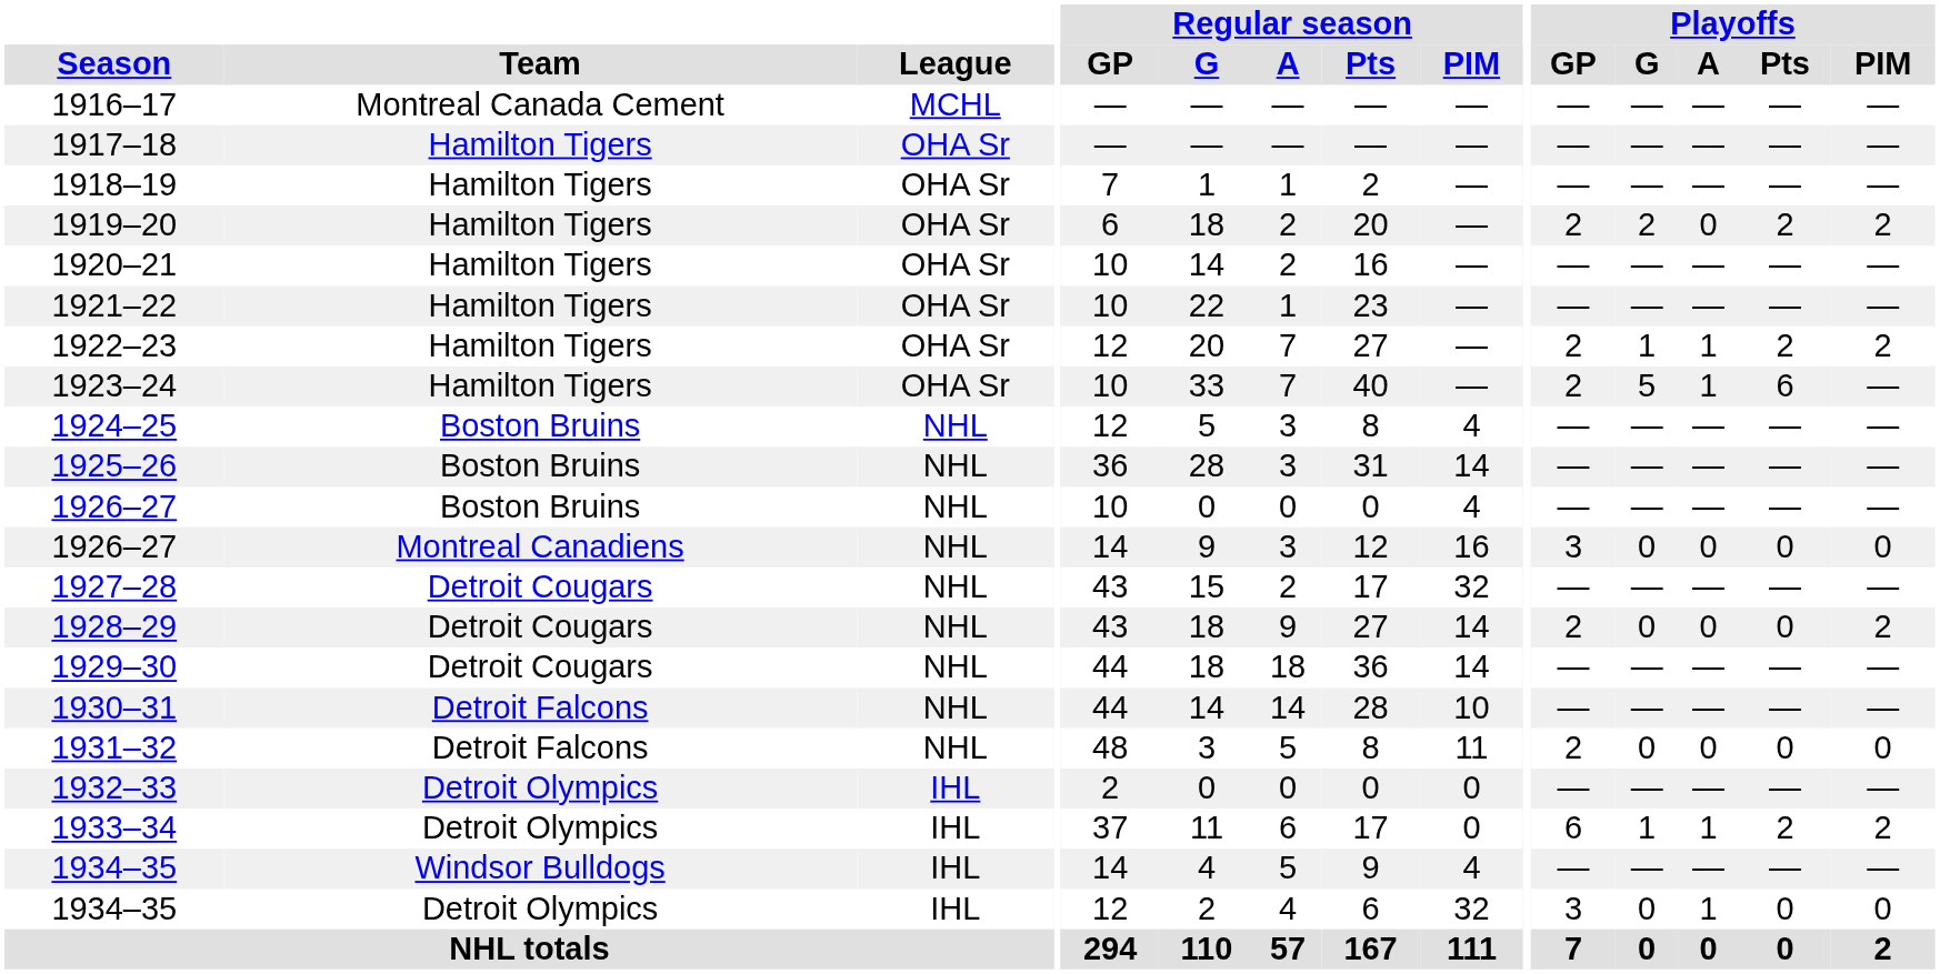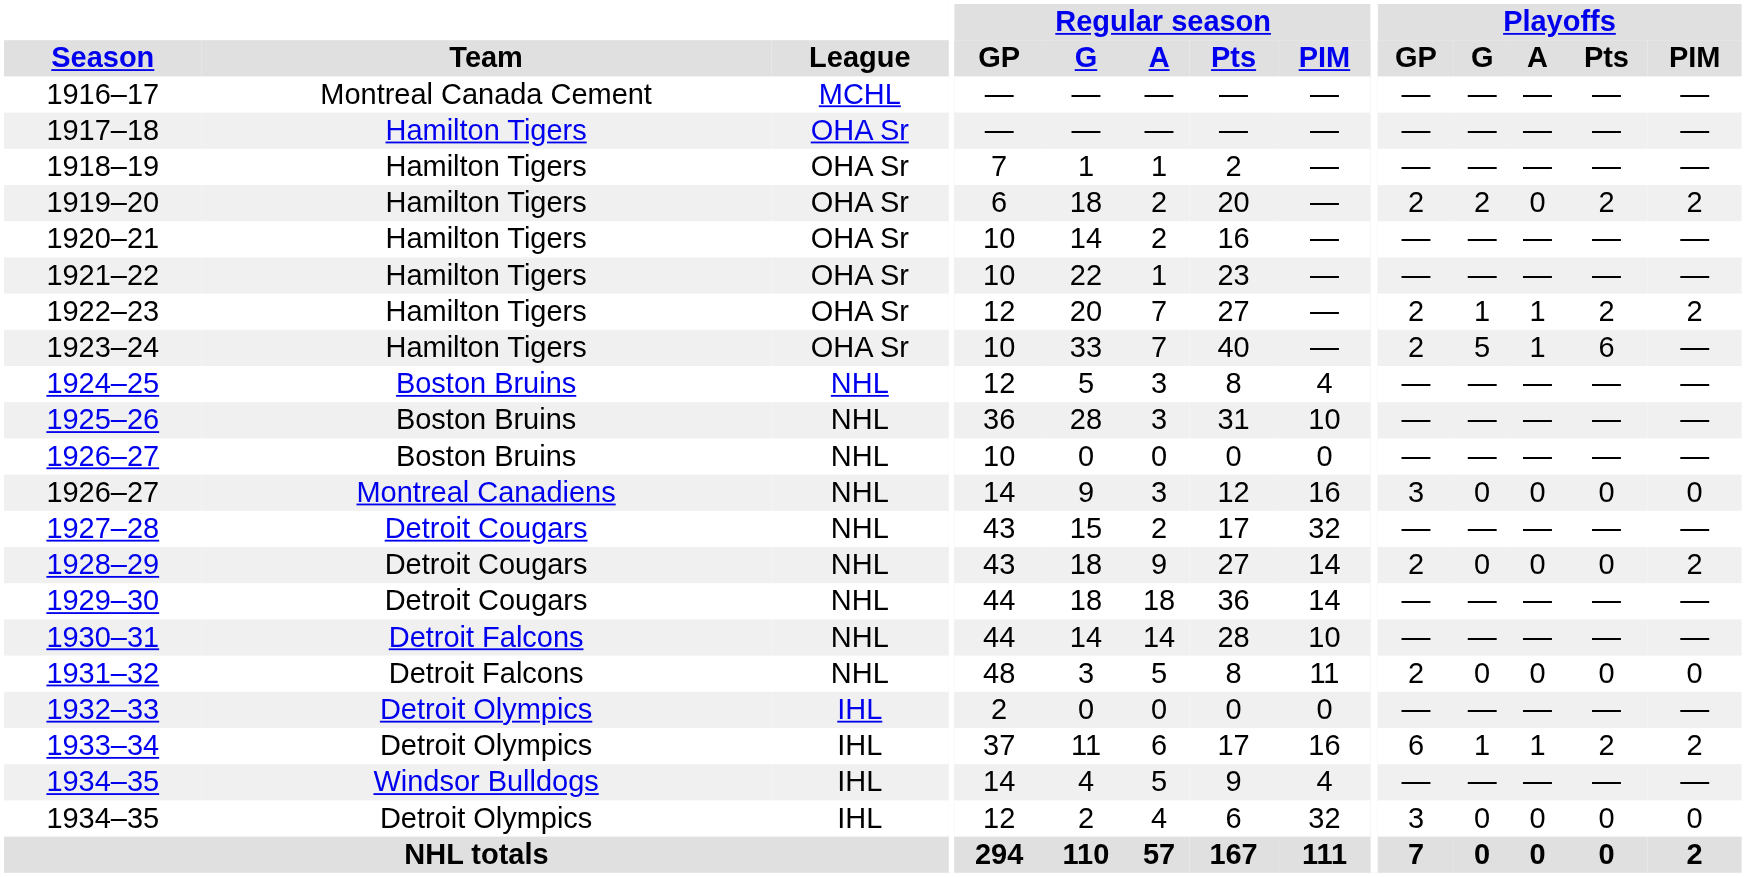1925–26 | Regular season / PIM: 14 -> 10
1926–27 / Boston Bruins | Regular season / PIM: 4 -> 0
1933–34 | Regular season / PIM: 0 -> 16
1934–35 / Detroit Olympics | Playoffs / A: 1 -> 0
